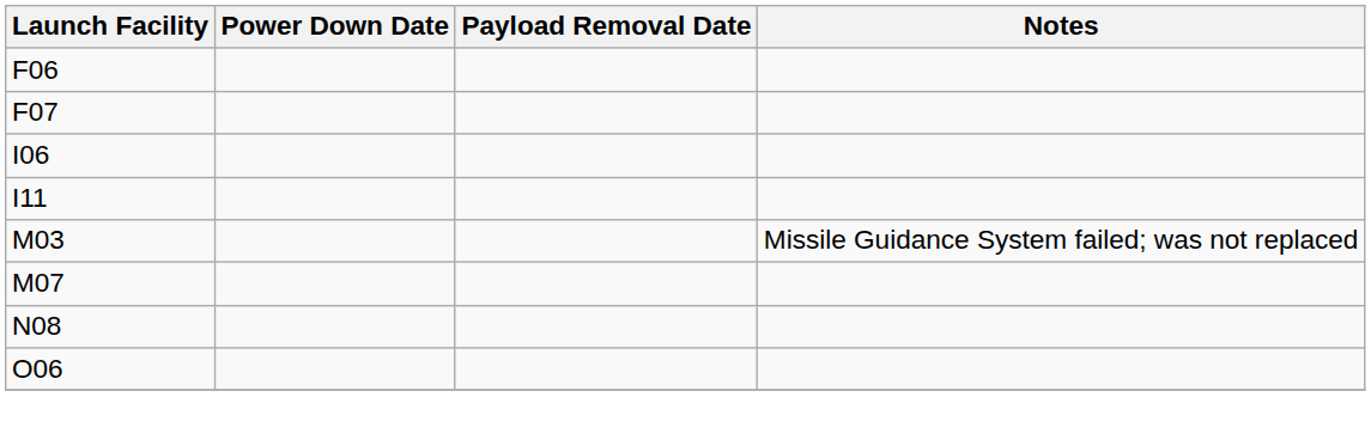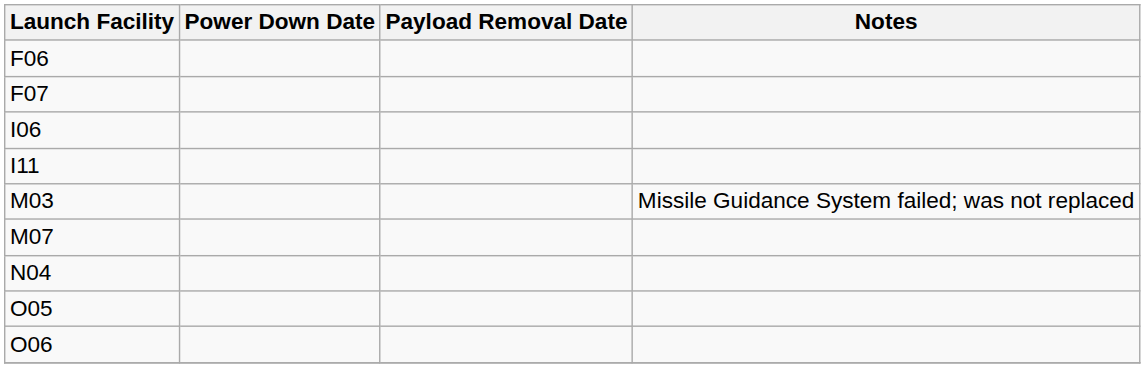+ row: N04
- row: N08
+ row: O05
